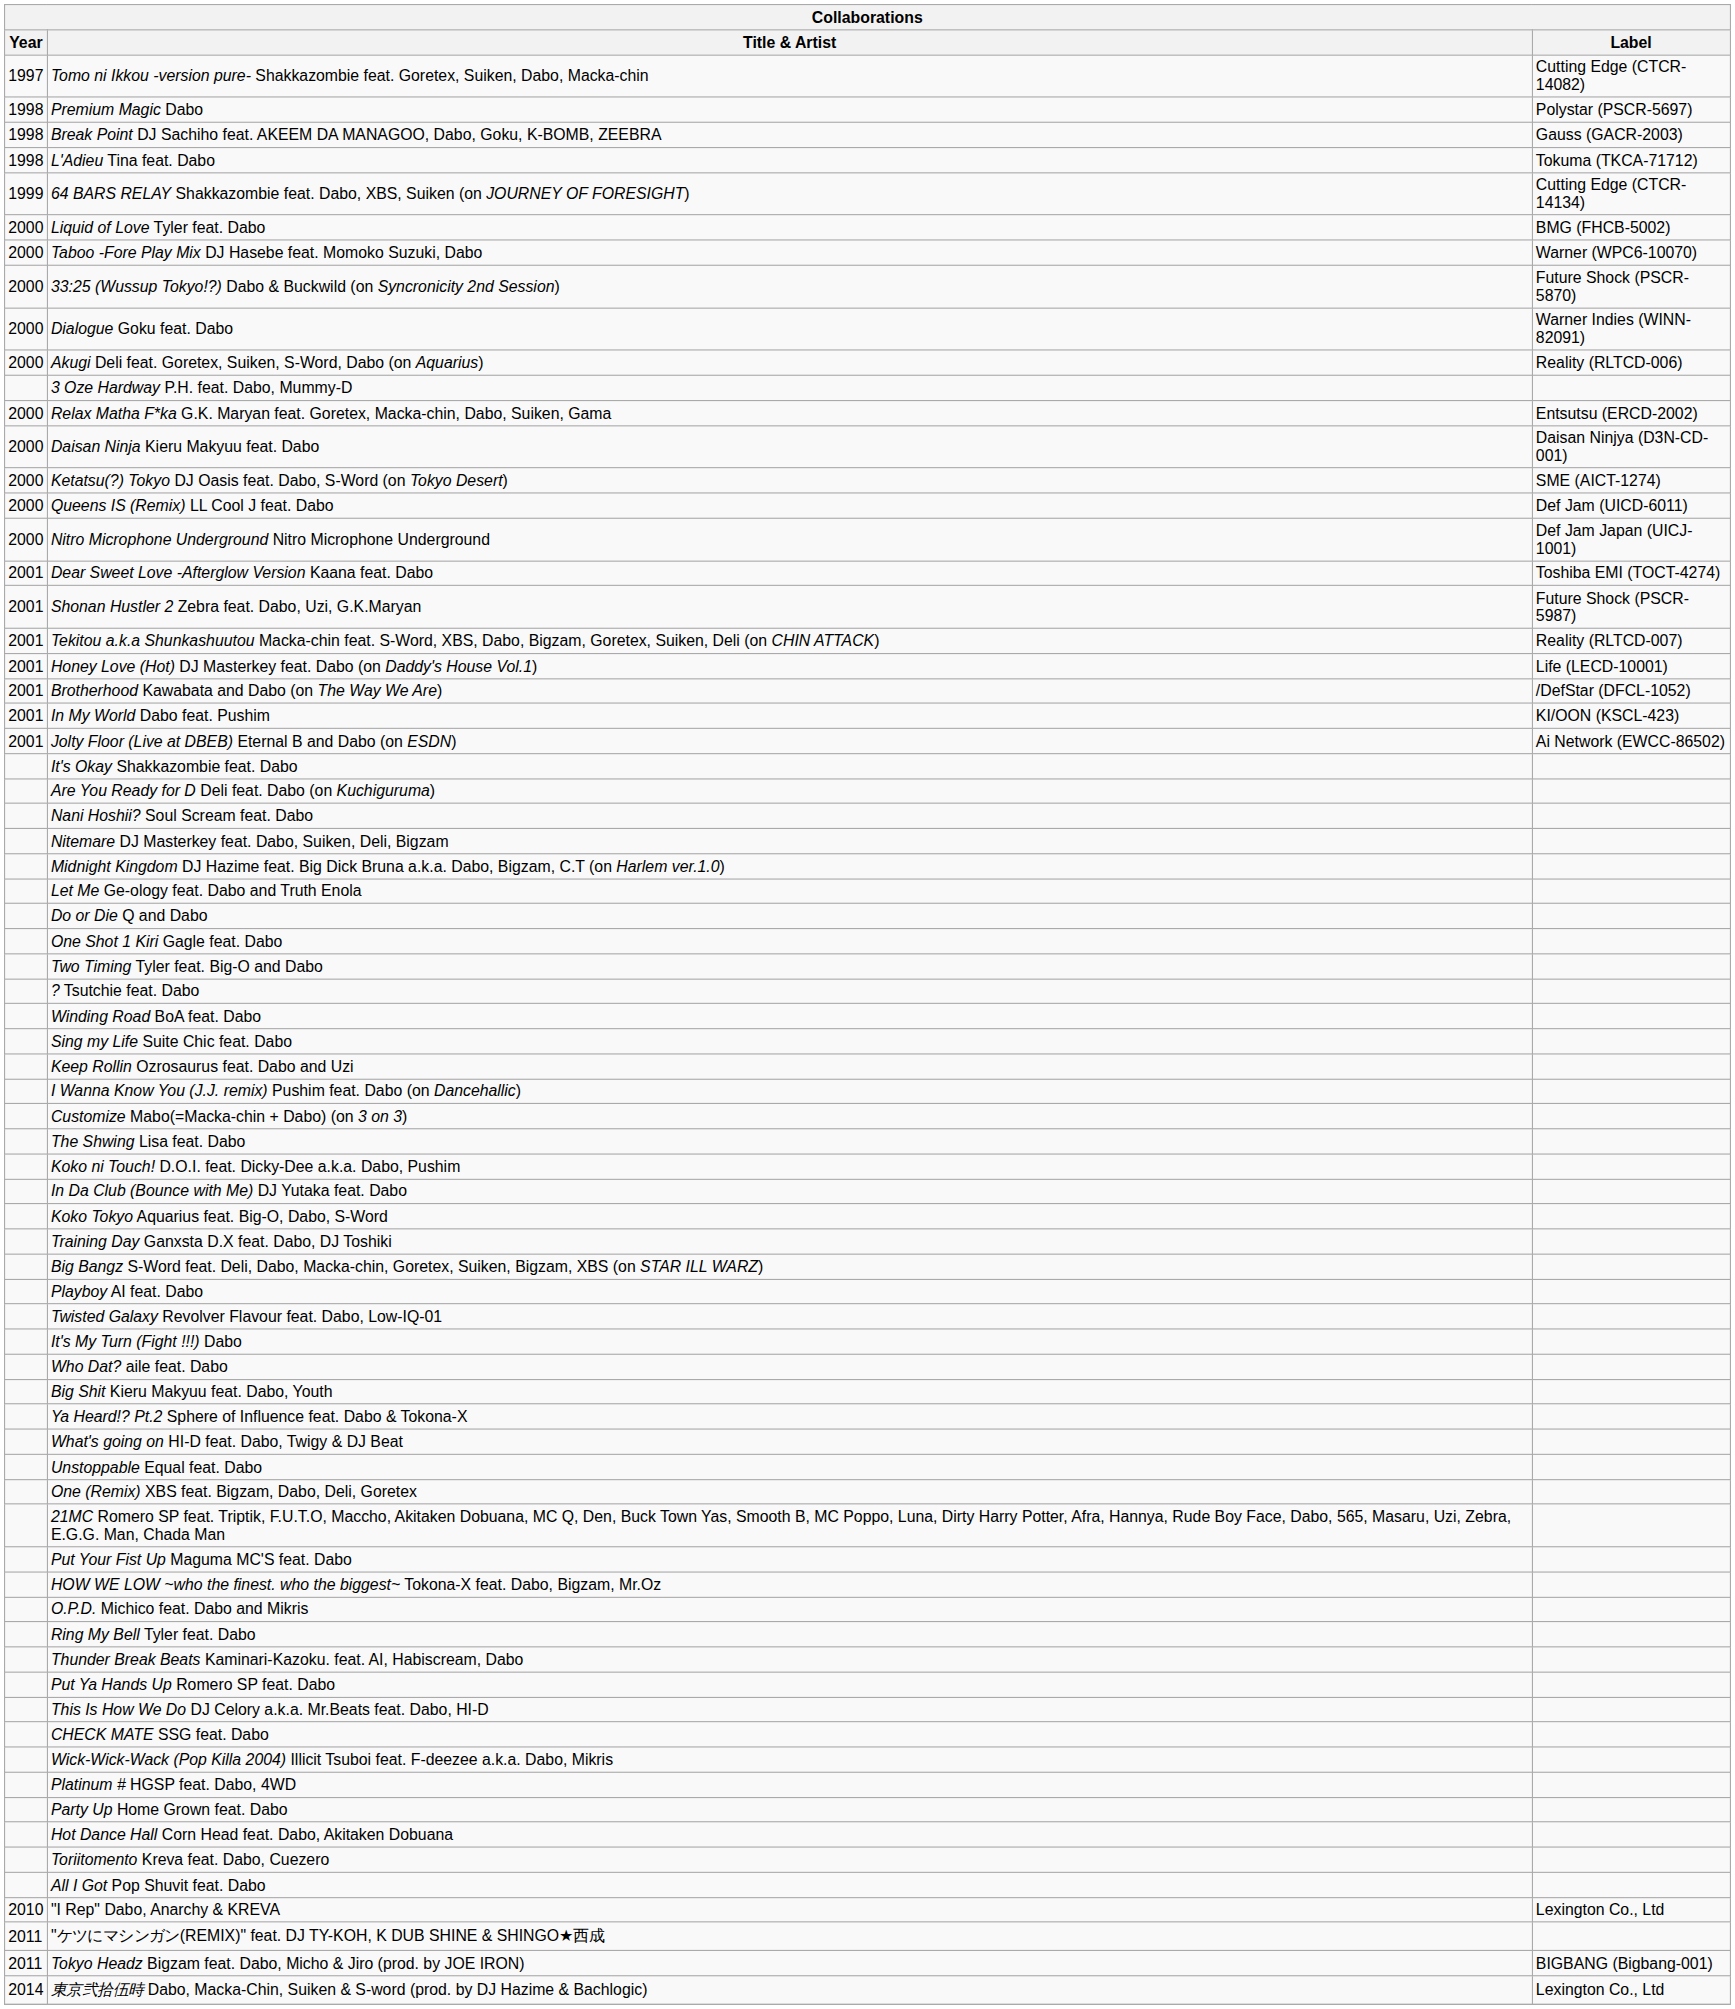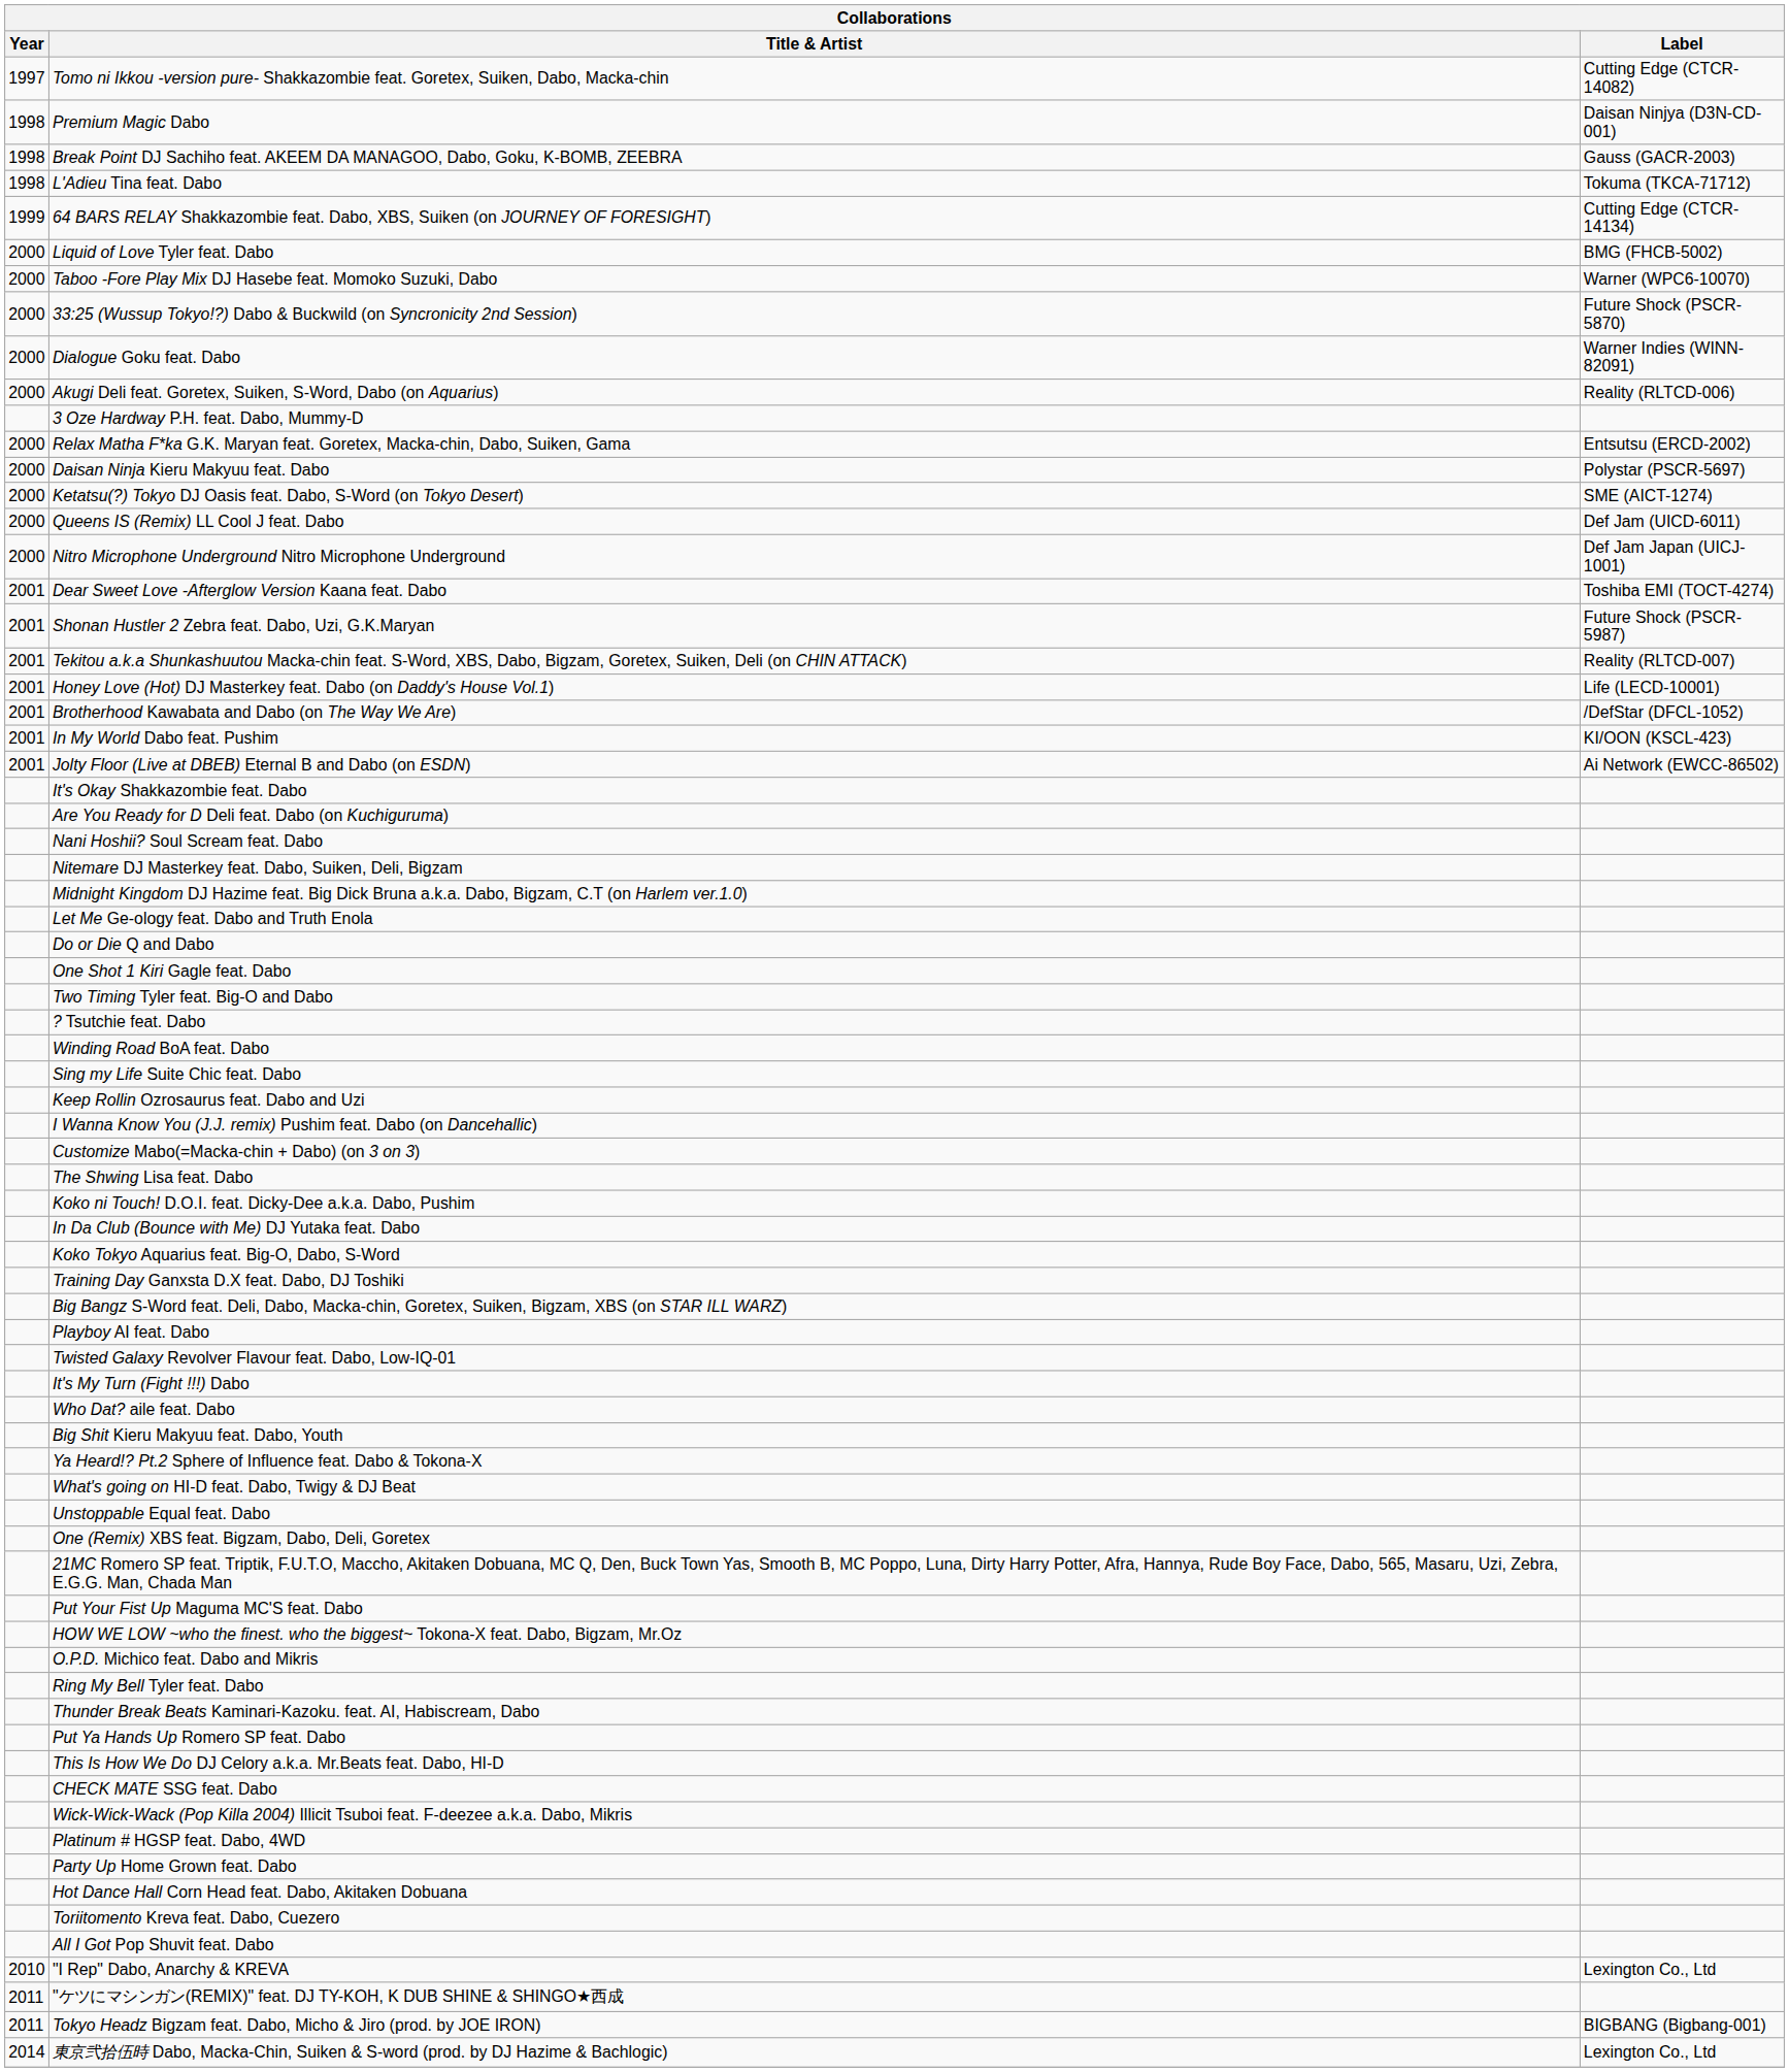Premium Magic Dabo | Label: Polystar (PSCR-5697) -> Daisan Ninjya (D3N-CD-001)
Daisan Ninja Kieru Makyuu feat. Dabo | Label: Daisan Ninjya (D3N-CD-001) -> Polystar (PSCR-5697)
